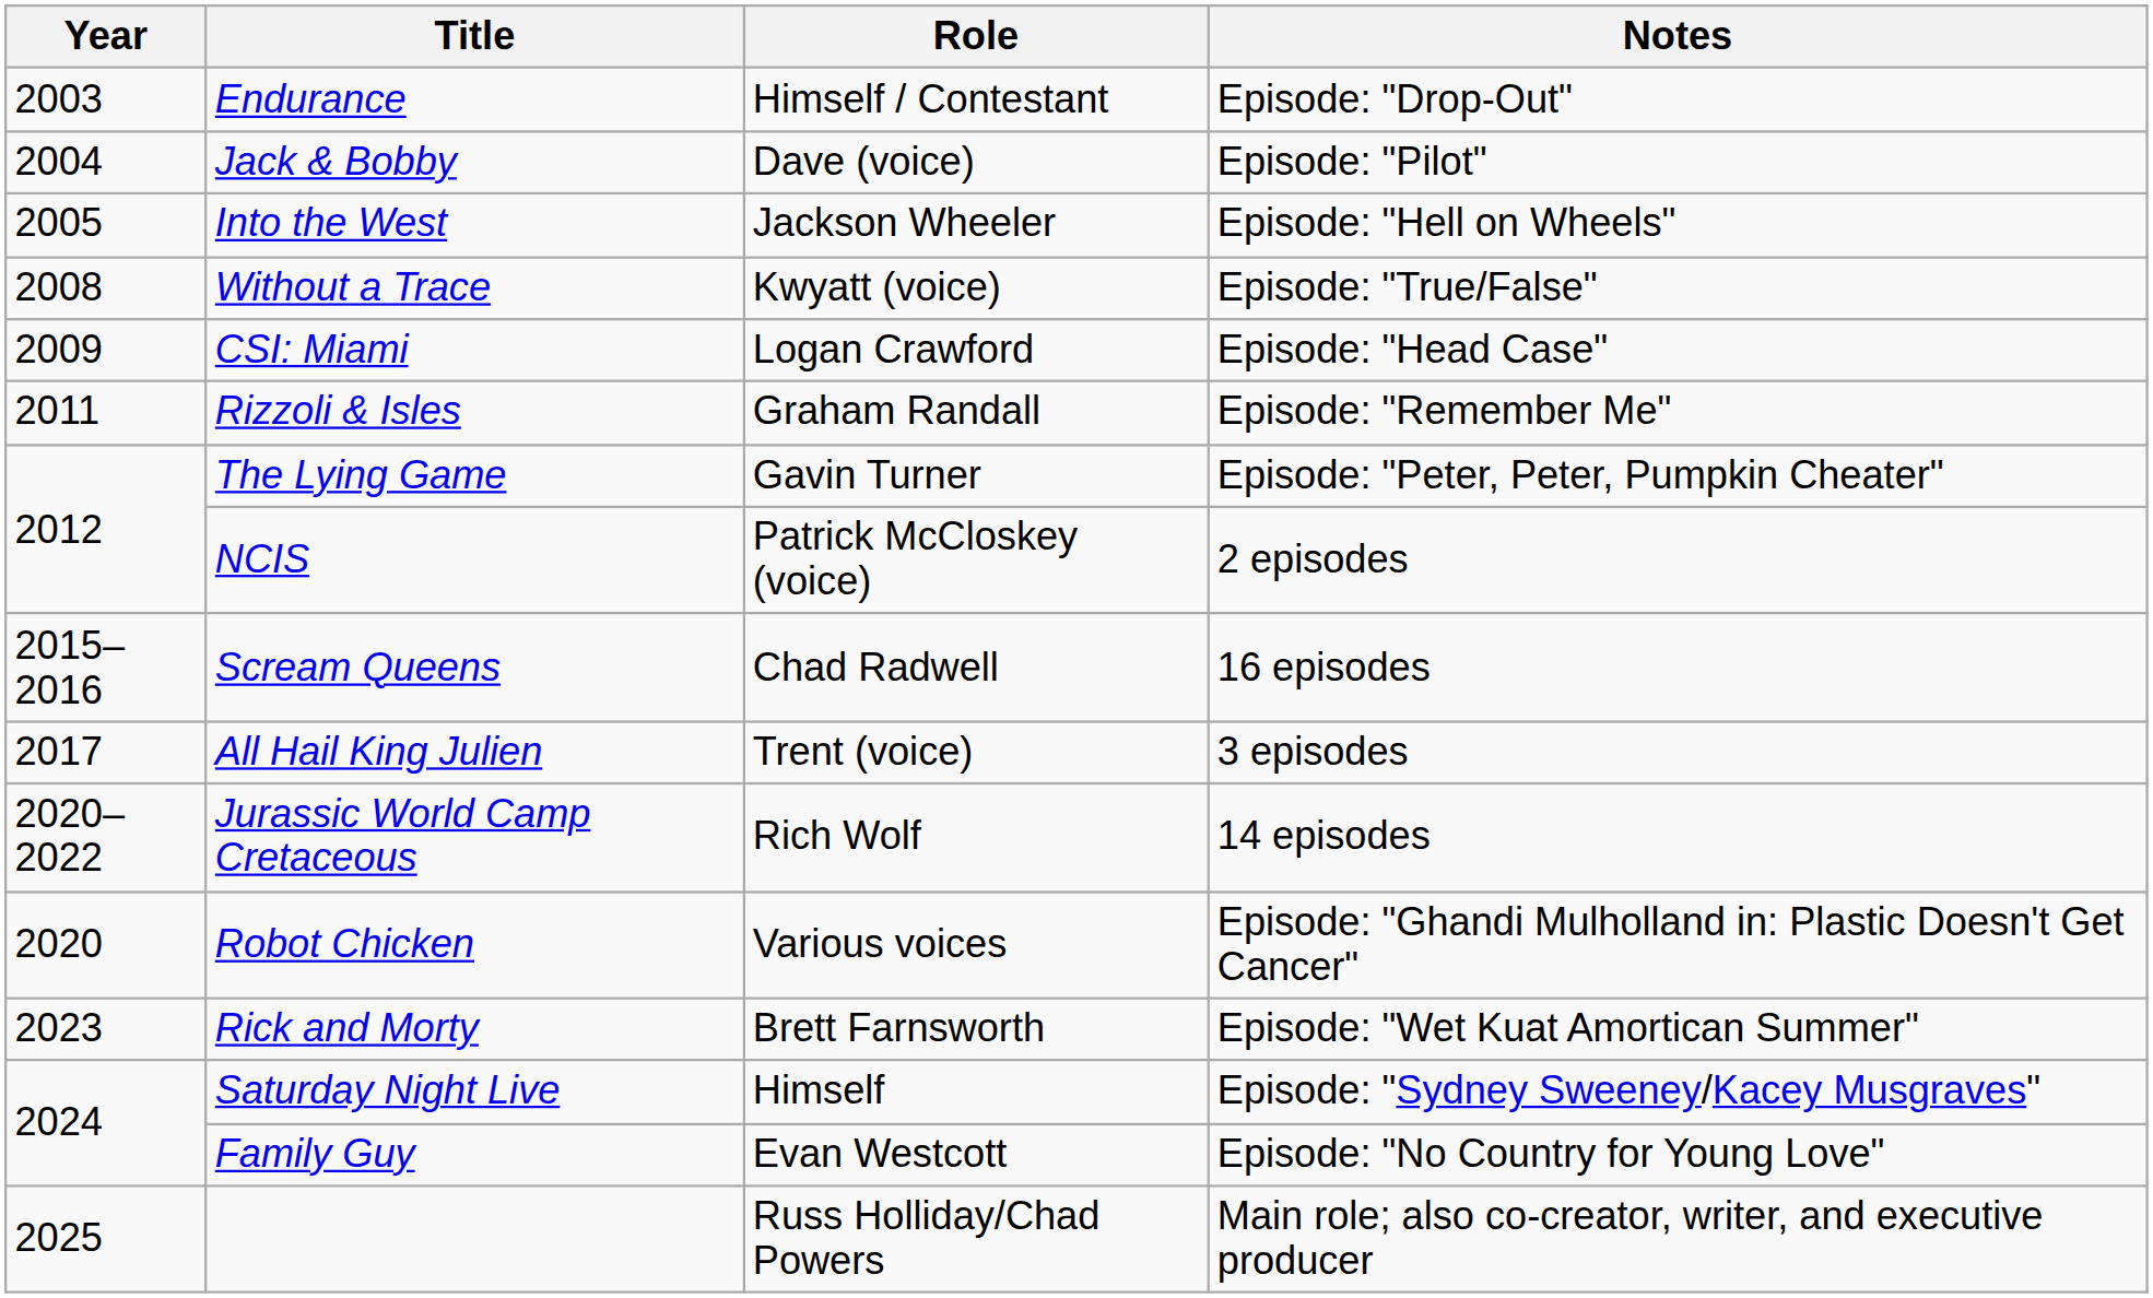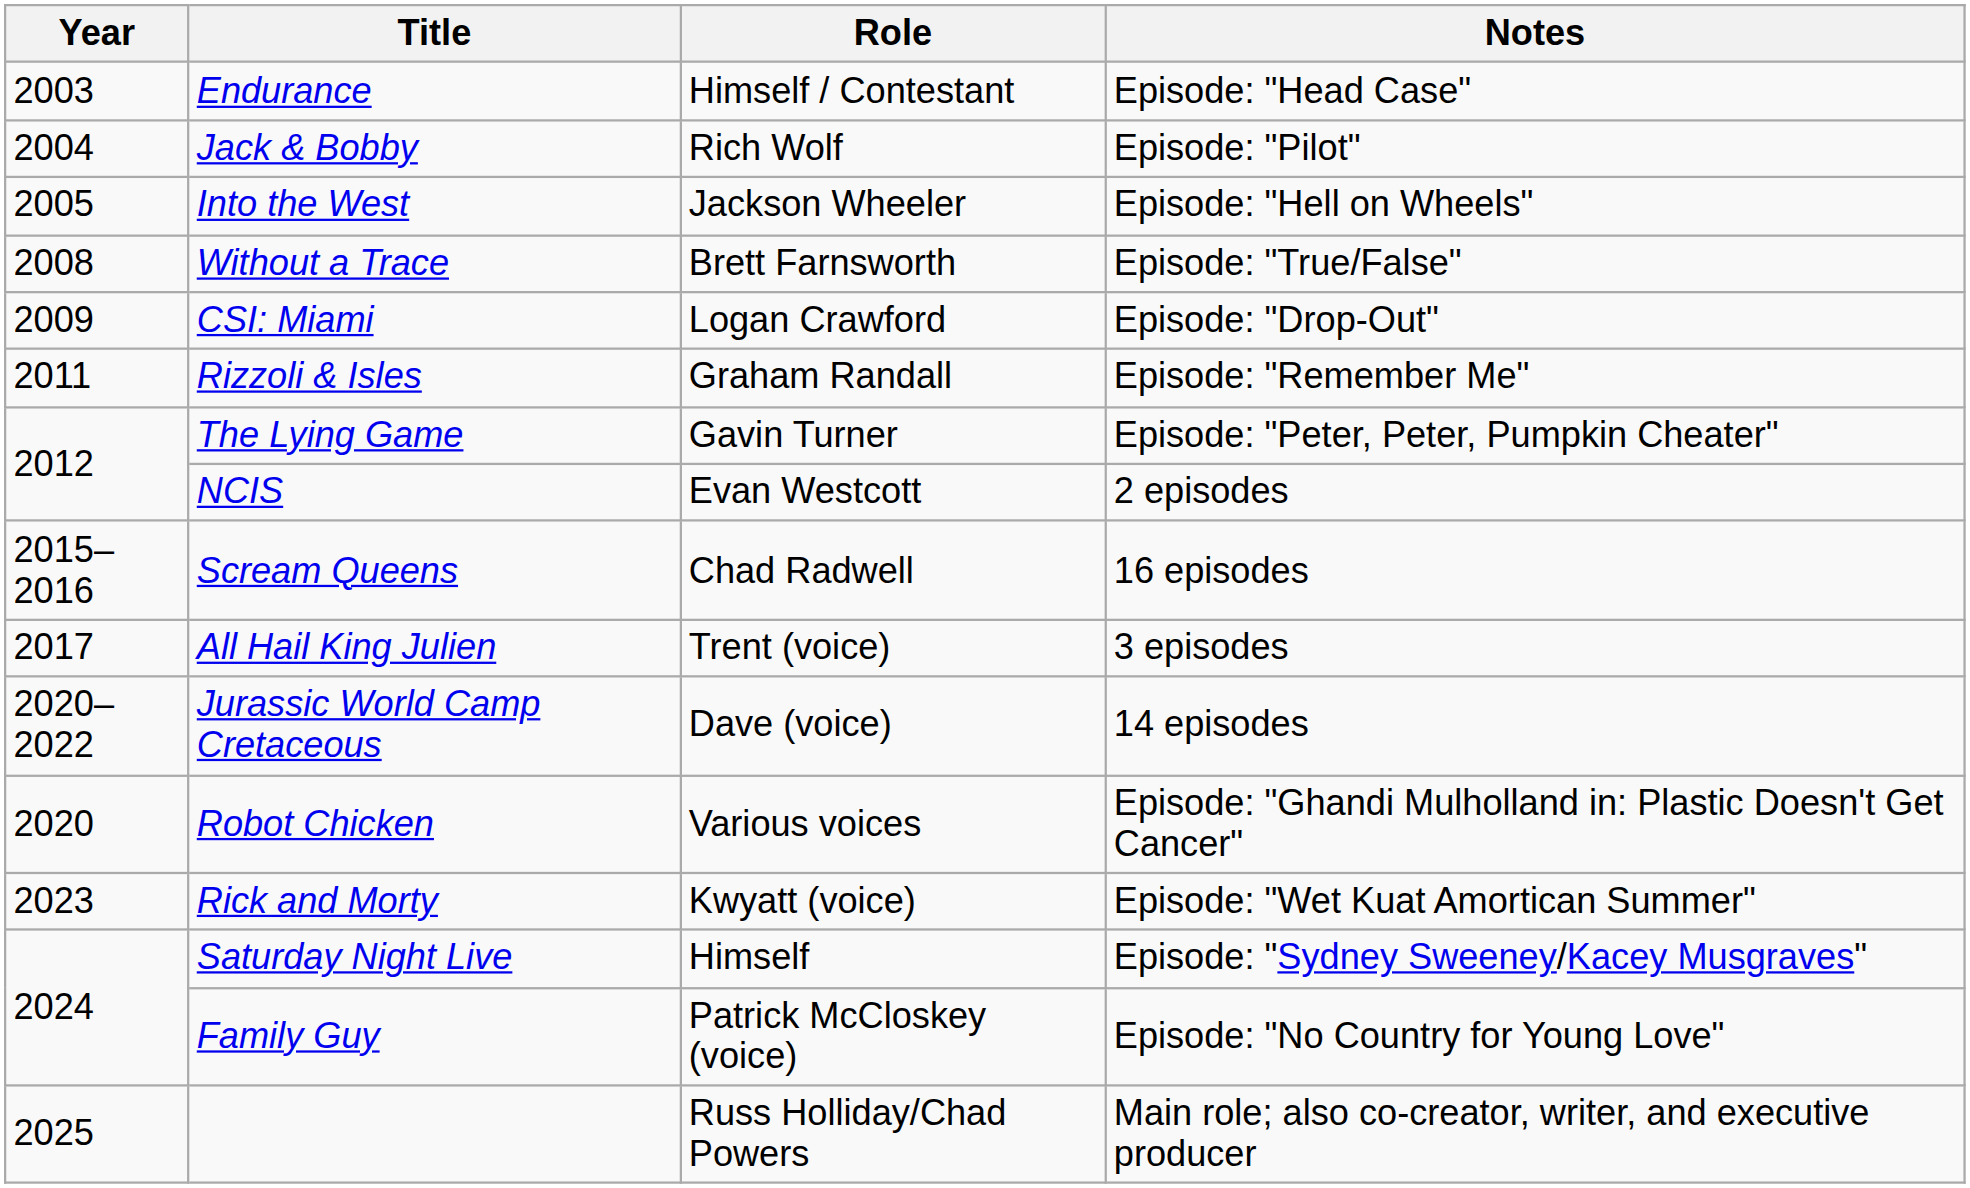Endurance | Notes: Episode: "Drop-Out" -> Episode: "Head Case"
Jack & Bobby | Role: Dave (voice) -> Rich Wolf
Without a Trace | Role: Kwyatt (voice) -> Brett Farnsworth
CSI: Miami | Notes: Episode: "Head Case" -> Episode: "Drop-Out"
NCIS | Role: Patrick McCloskey (voice) -> Evan Westcott
Jurassic World Camp Cretaceous | Role: Rich Wolf -> Dave (voice)
Rick and Morty | Role: Brett Farnsworth -> Kwyatt (voice)
Family Guy | Role: Evan Westcott -> Patrick McCloskey (voice)
